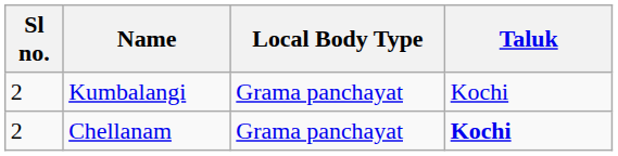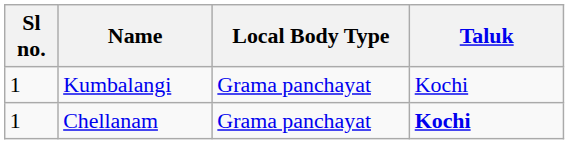Kumbalangi | Sl no.: 2 -> 1
Chellanam | Sl no.: 2 -> 1
